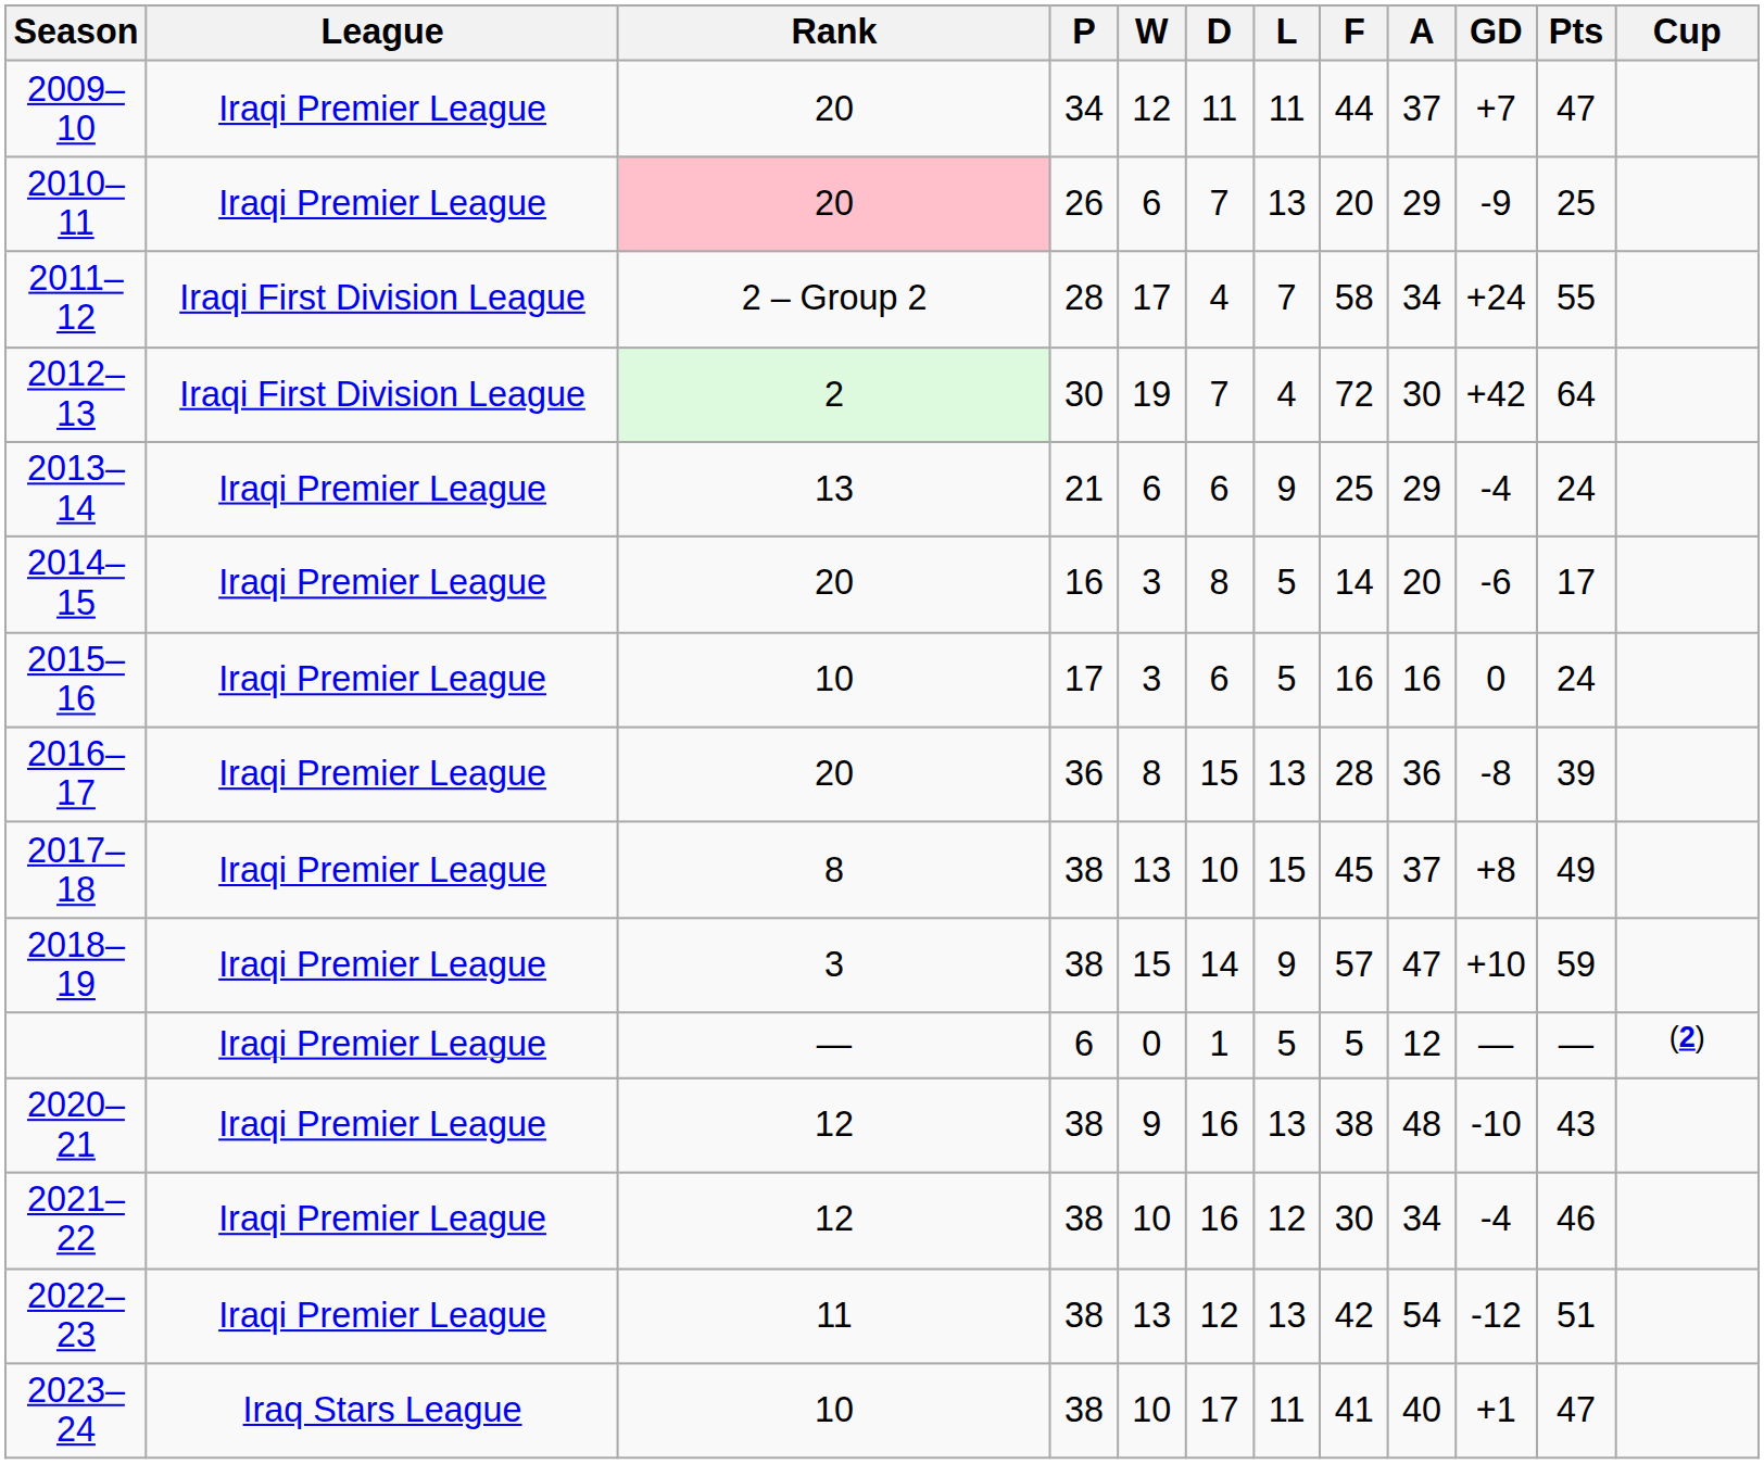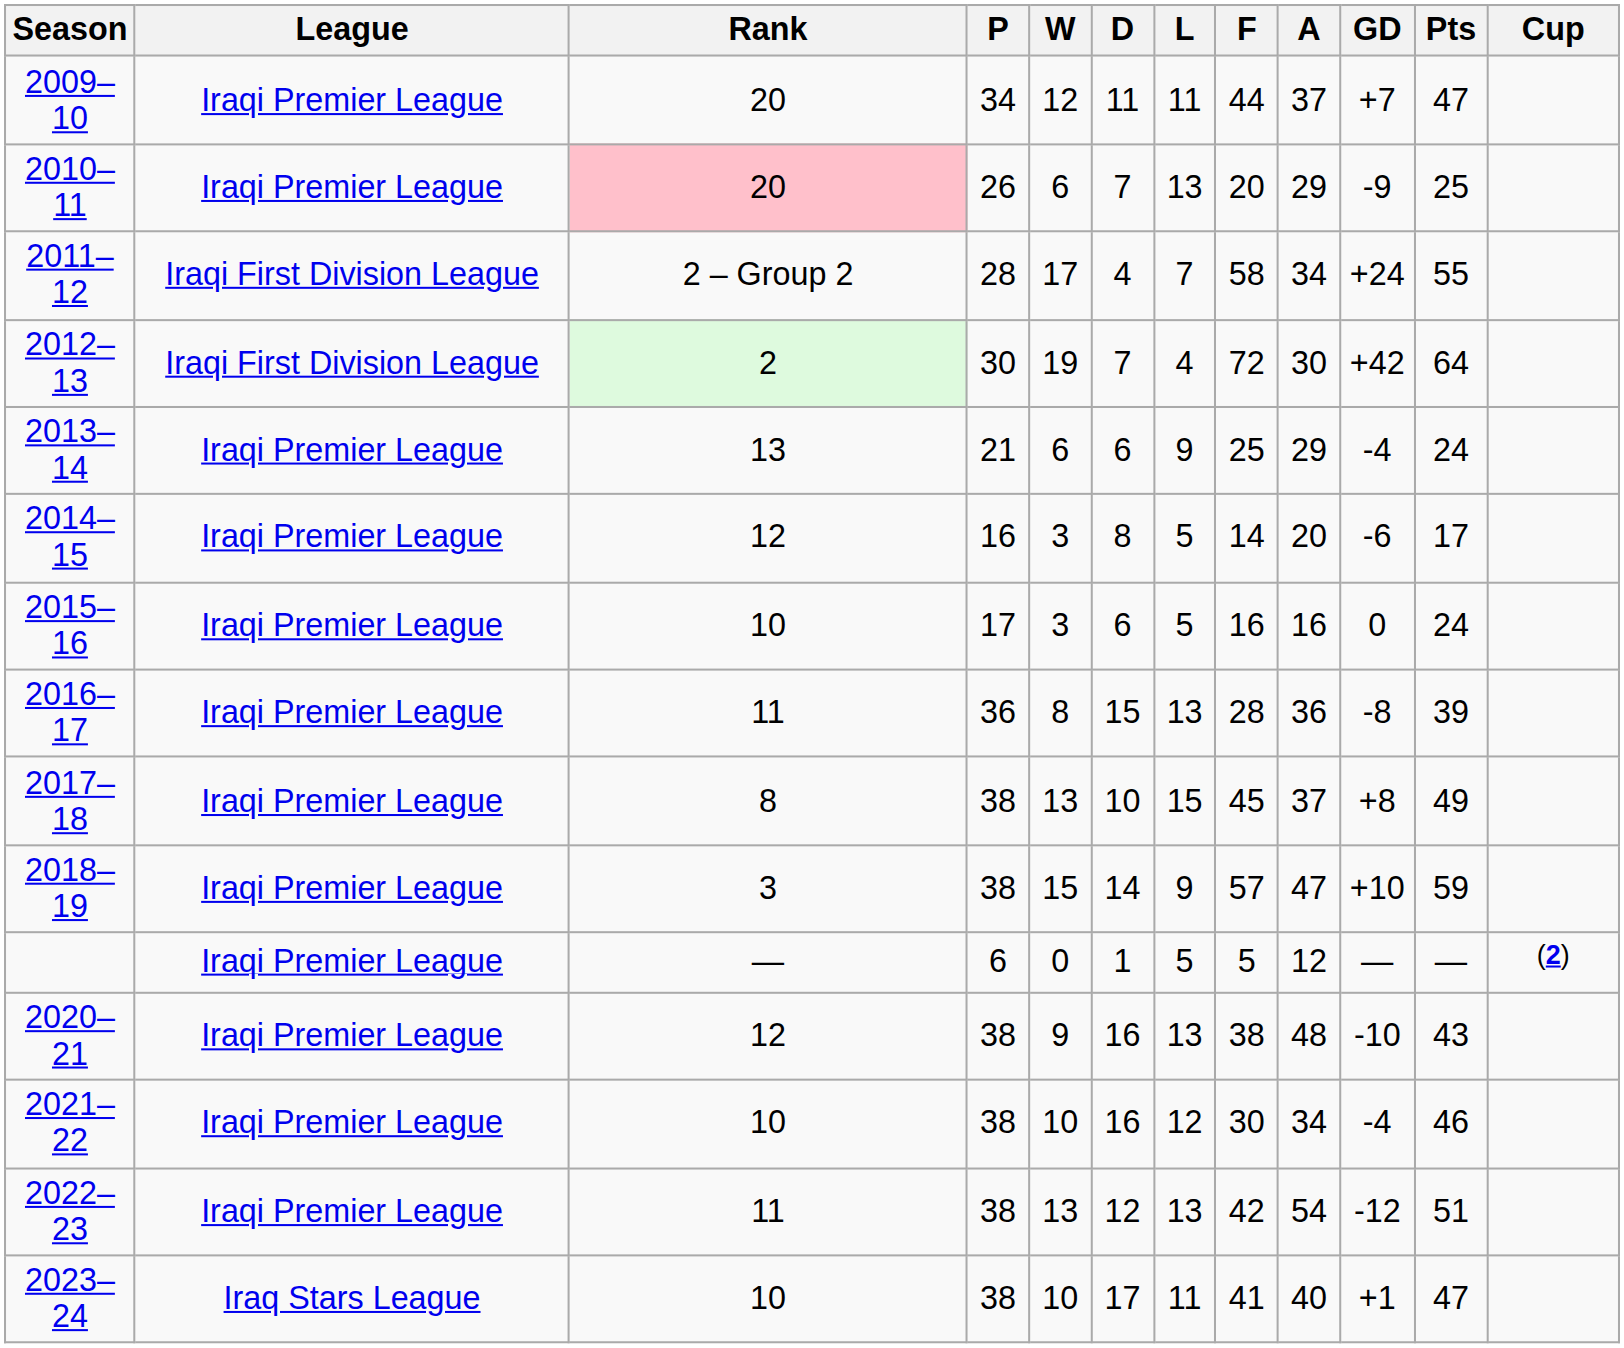2014–15 | Rank: 20 -> 12
2016–17 | Rank: 20 -> 11
2021–22 | Rank: 12 -> 10
